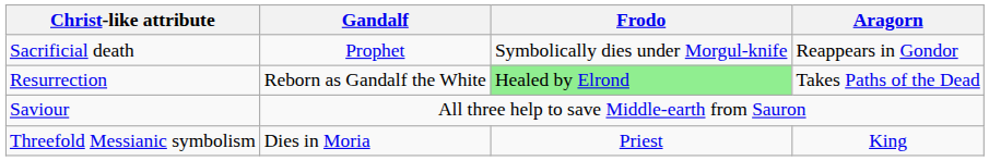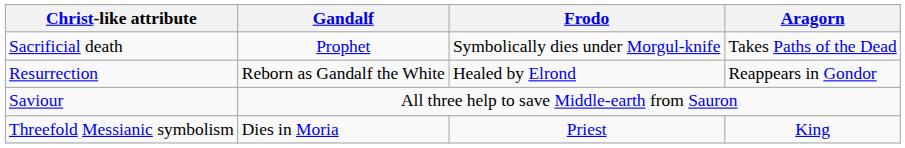Sacrificial death | Aragorn: Reappears in Gondor -> Takes Paths of the Dead
Resurrection | Frodo: lightgreen background -> no background
Resurrection | Aragorn: Takes Paths of the Dead -> Reappears in Gondor
